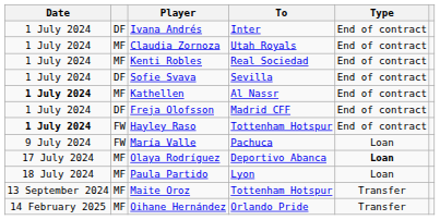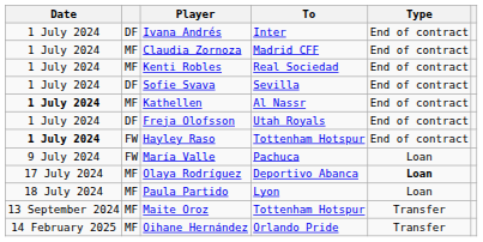Claudia Zornoza | To: Utah Royals -> Madrid CFF
Freja Olofsson | To: Madrid CFF -> Utah Royals
